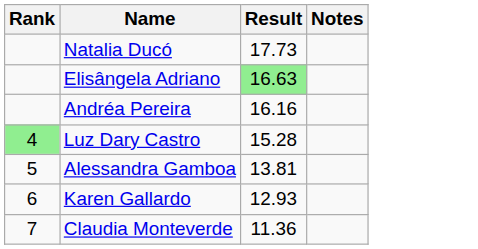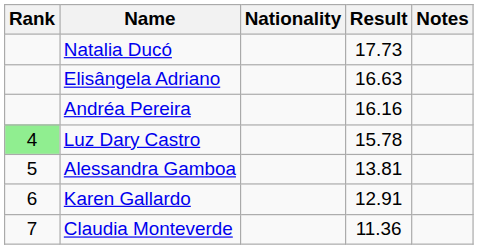+ column: Nationality
Elisângela Adriano | Result: lightgreen background -> no background
Luz Dary Castro | Result: 15.28 -> 15.78
Karen Gallardo | Result: 12.93 -> 12.91
